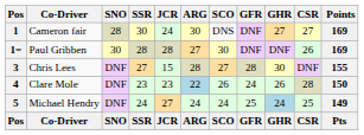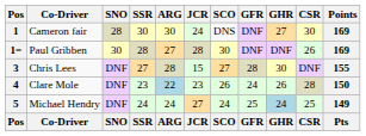columns swapped: JCR <-> ARG
1 | CSR: 27 -> 30
